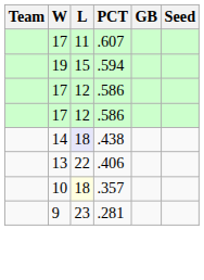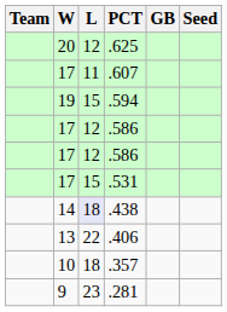+ row: 20 | 12 | .625
+ row: 17 | 15 | .531
.357 | L: lightyellow background -> no background
